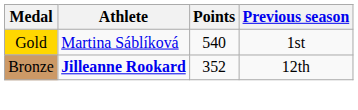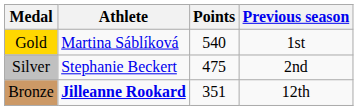+ row: Silver | Stephanie Beckert | 475 | 2nd
Bronze | Points: 352 -> 351
